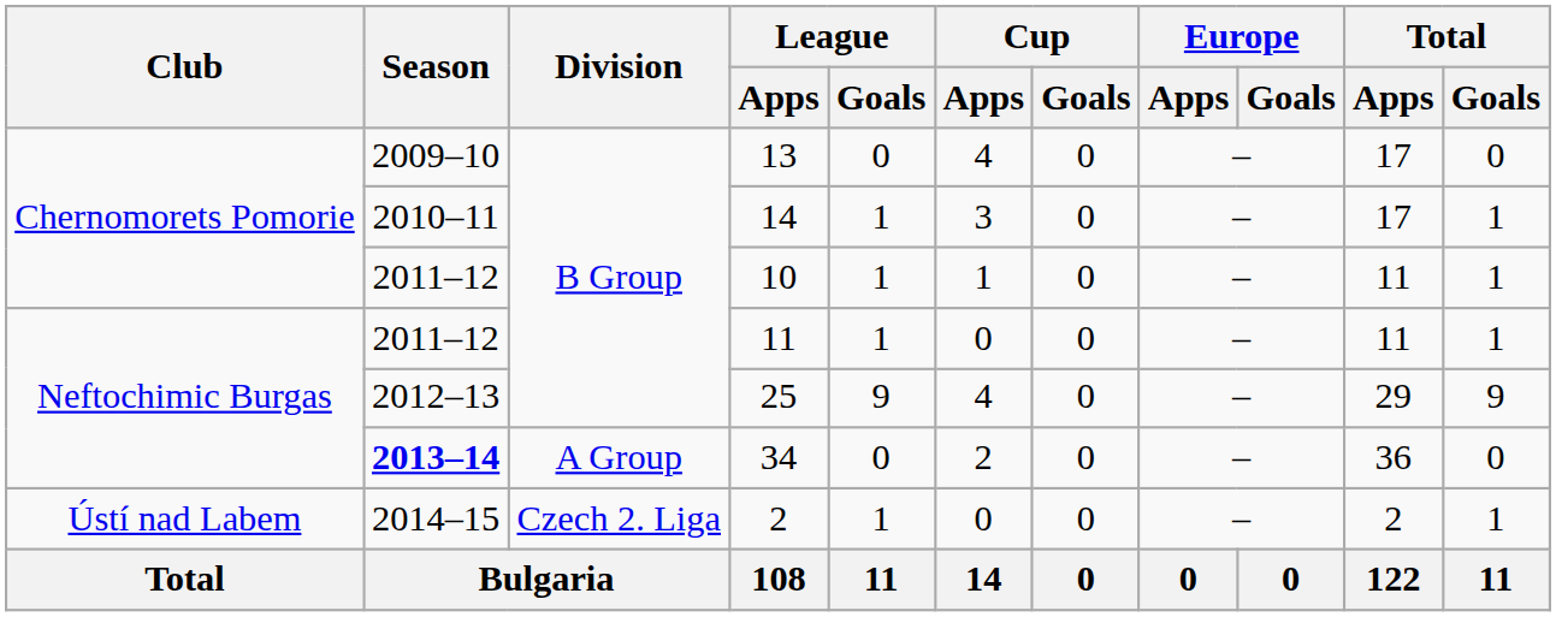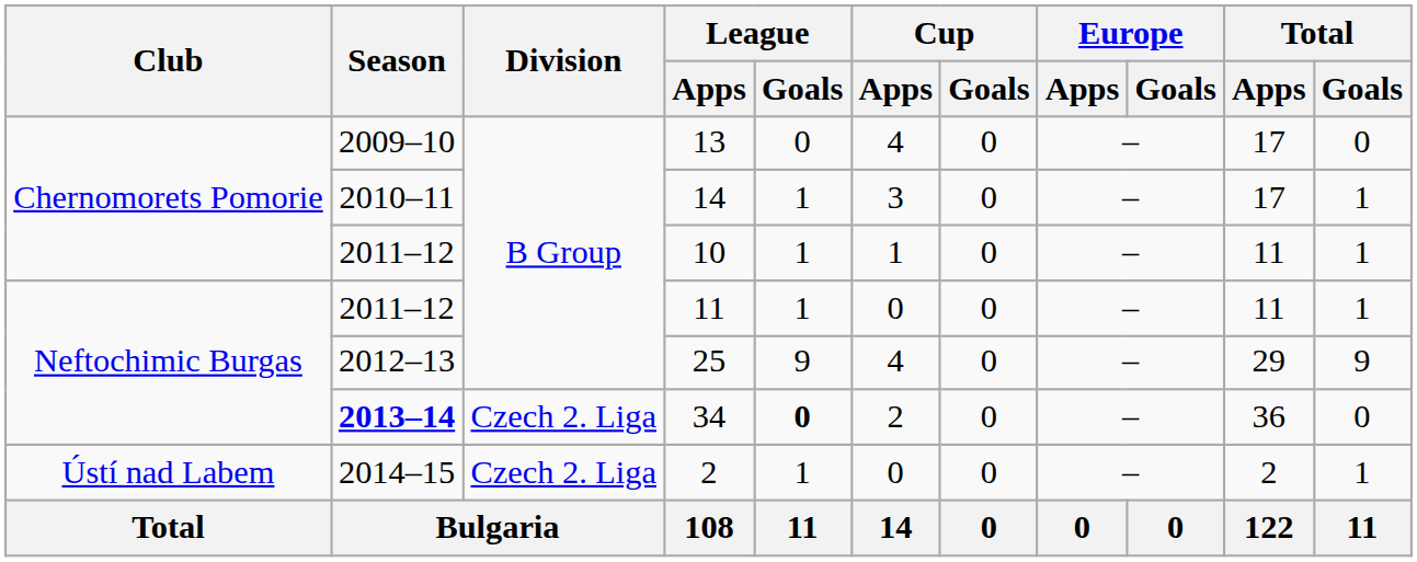34 | Division: A Group -> Czech 2. Liga
34 | League / Goals: normal -> bold
